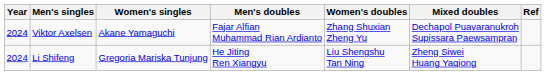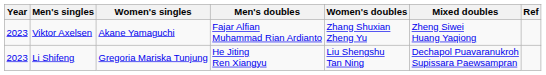Viktor Axelsen | Year: 2024 -> 2023
Viktor Axelsen | Mixed doubles: Dechapol Puavaranukroh Supissara Paewsampran -> Zheng Siwei Huang Yaqiong
Li Shifeng | Year: 2024 -> 2023
Li Shifeng | Mixed doubles: Zheng Siwei Huang Yaqiong -> Dechapol Puavaranukroh Supissara Paewsampran
